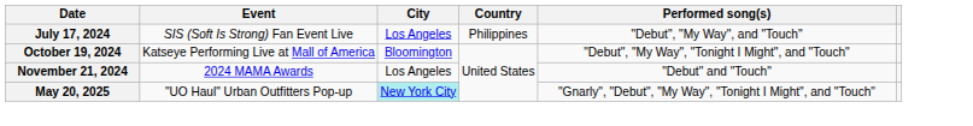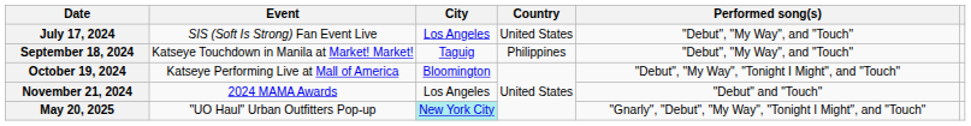July 17, 2024 | Country: Philippines -> United States
+ row: September 18, 2024 | Katseye Touchdown in Manila at Market! Market! | Taguig | Philippines | "Debut", "My Way", and "Touch"
